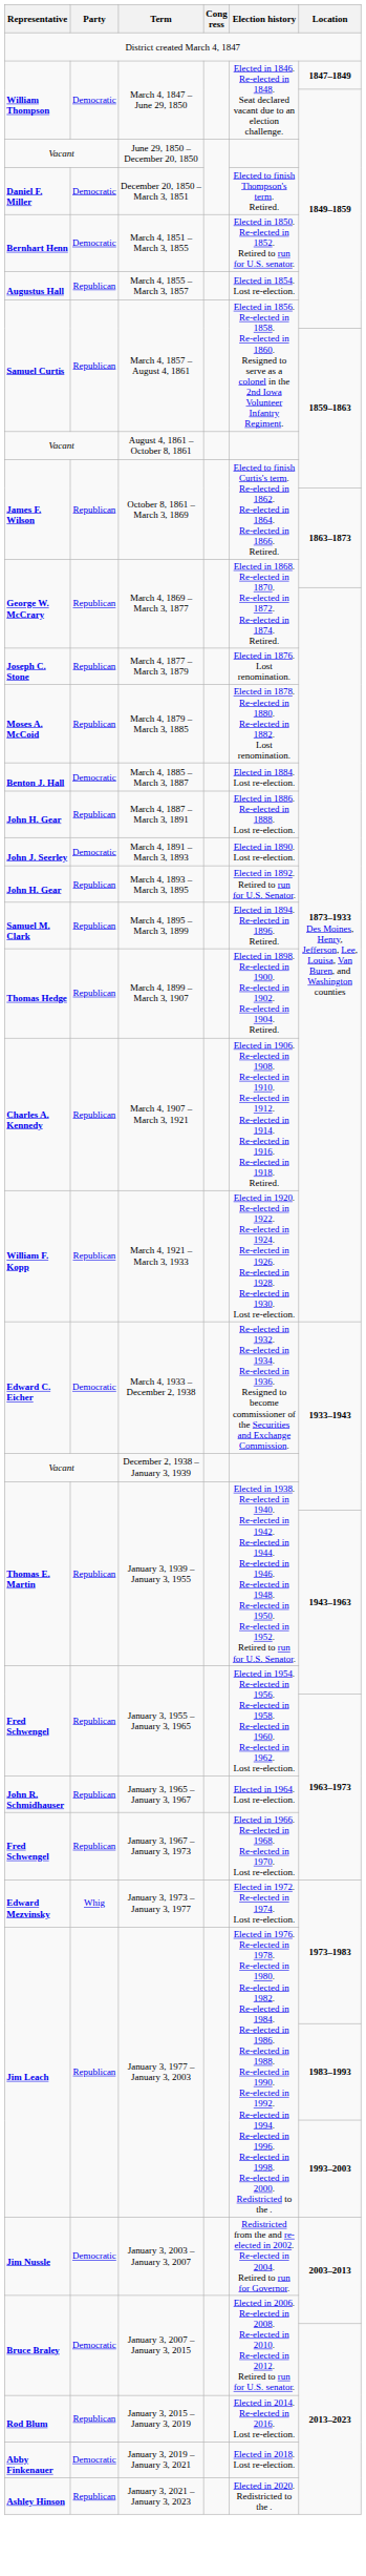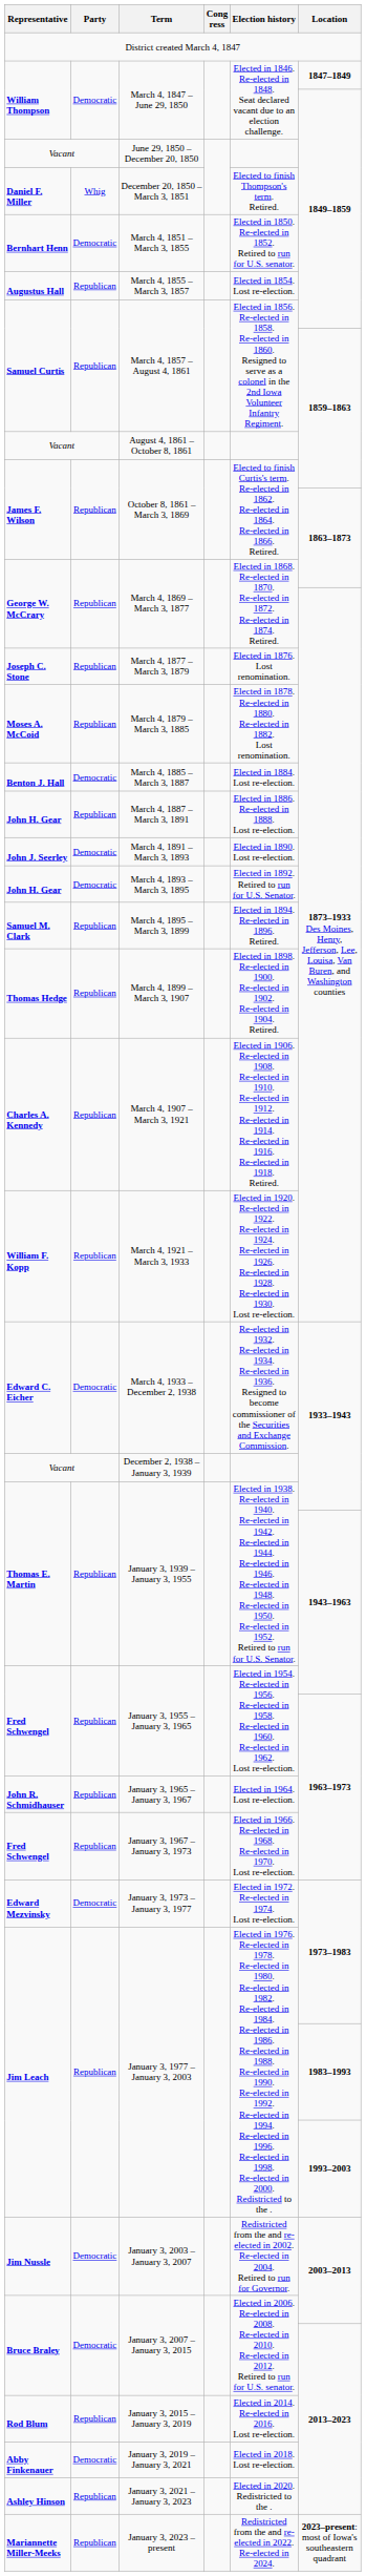December 20, 1850 – March 3, 1851 | Party: Democratic -> Whig
March 4, 1893 – March 3, 1895 | Party: Republican -> Democratic
January 3, 1973 – January 3, 1977 | Party: Whig -> Democratic
+ row: Mariannette Miller-Meeks | Republican | January 3, 2023 – present | Redistricted from the and re-elected in 2022. Re-elected in 2024. | 2023–present: most of Iowa's southeastern quadrant
